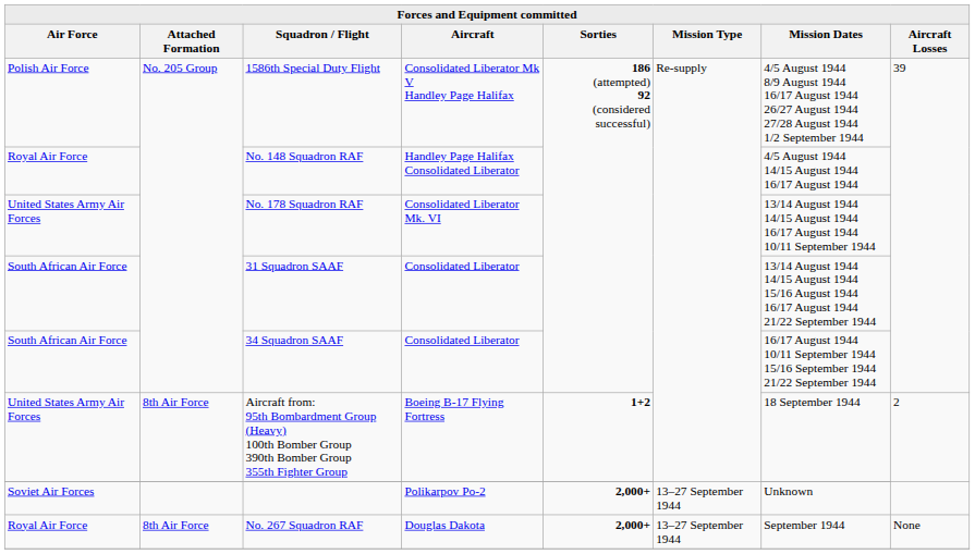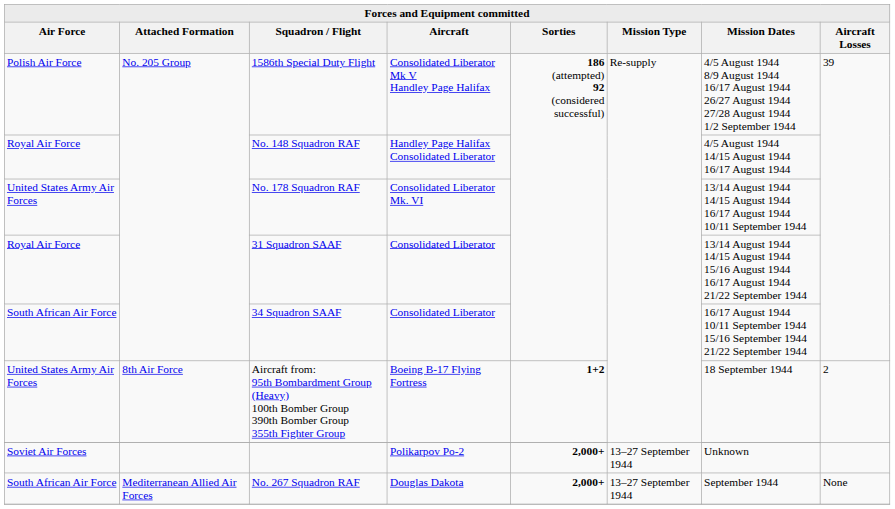31 Squadron SAAF | Air Force: South African Air Force -> Royal Air Force
No. 267 Squadron RAF | Air Force: Royal Air Force -> South African Air Force
No. 267 Squadron RAF | Attached Formation: 8th Air Force -> Mediterranean Allied Air Forces
